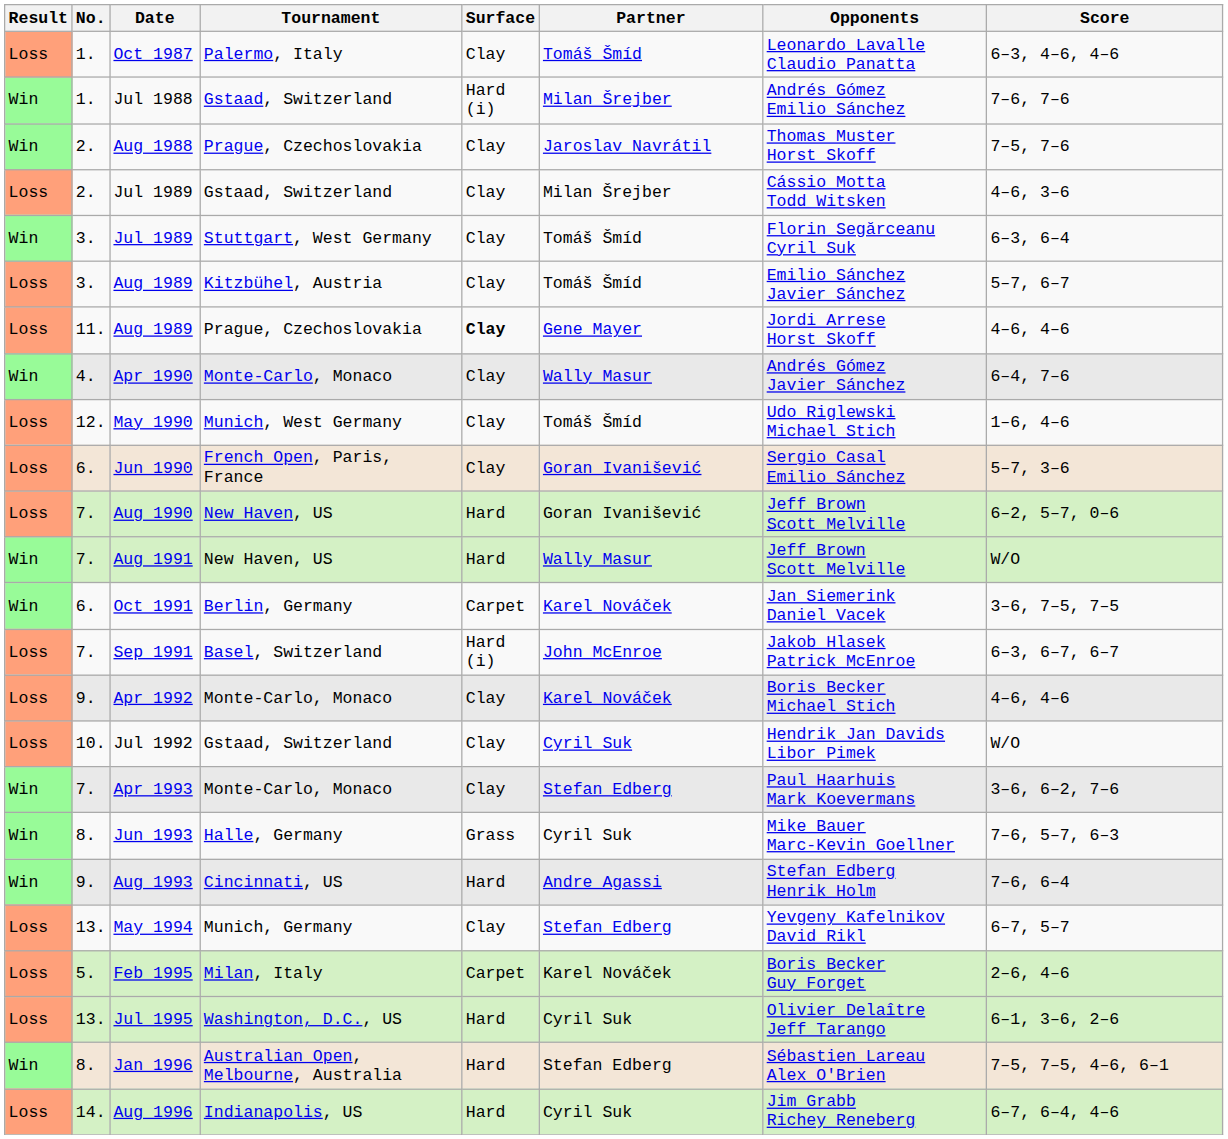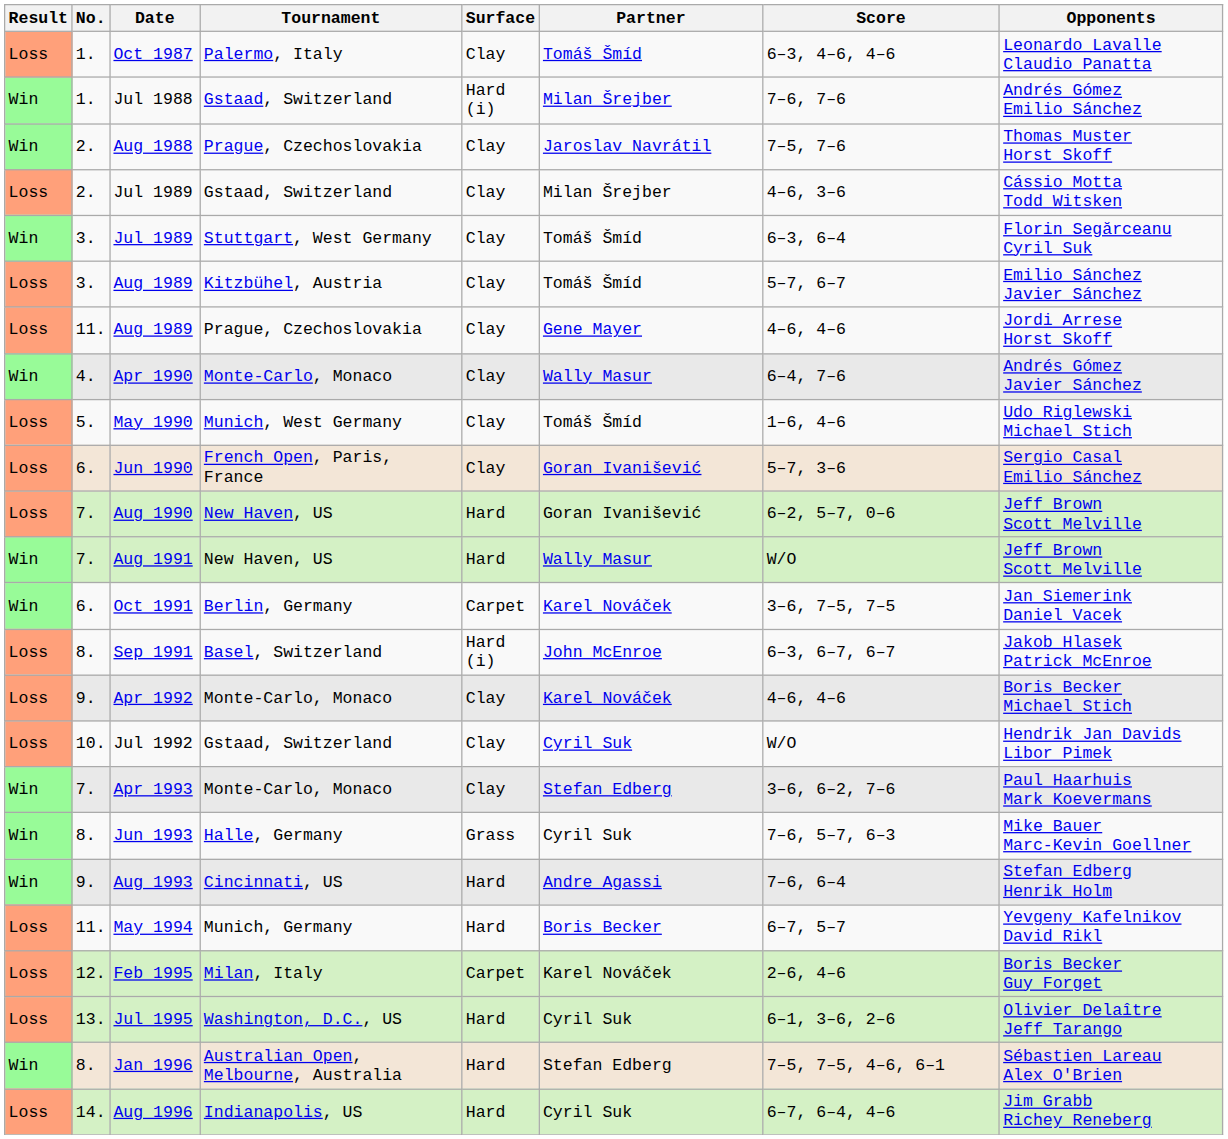columns swapped: Opponents <-> Score
Aug 1989 / Prague, Czechoslovakia | Surface: bold -> normal
May 1990 | No.: 12. -> 5.
Sep 1991 | No.: 7. -> 8.
May 1994 | No.: 13. -> 11.
May 1994 | Surface: Clay -> Hard
May 1994 | Partner: Stefan Edberg -> Boris Becker
Feb 1995 | No.: 5. -> 12.
